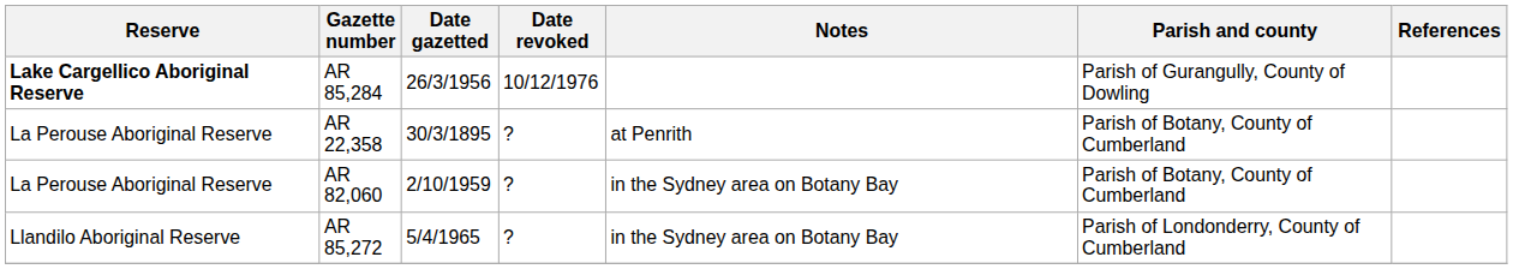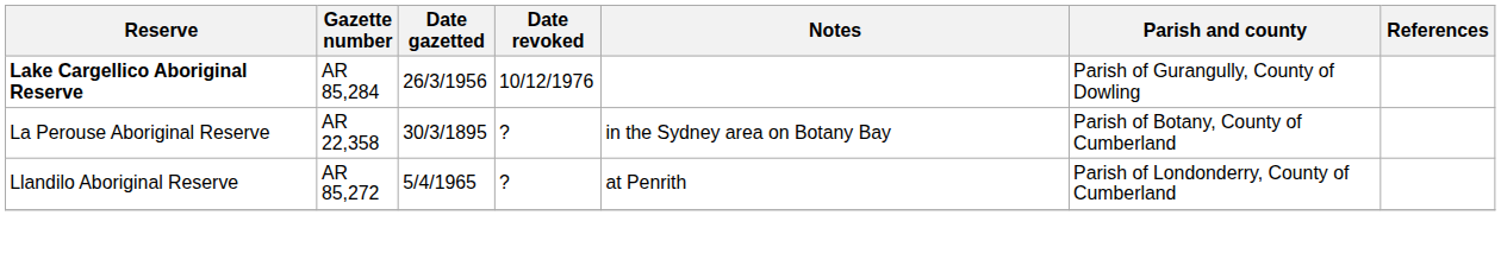AR 22,358 | Notes: at Penrith -> in the Sydney area on Botany Bay
- row: La Perouse Aboriginal Reserve | AR 82,060 | 2/10/1959 | ? | in the Sydney area on Botany Bay | Parish of Botany, County of Cumberland
AR 85,272 | Notes: in the Sydney area on Botany Bay -> at Penrith
